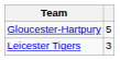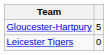Leicester Tigers | column 2: 3 -> 0
